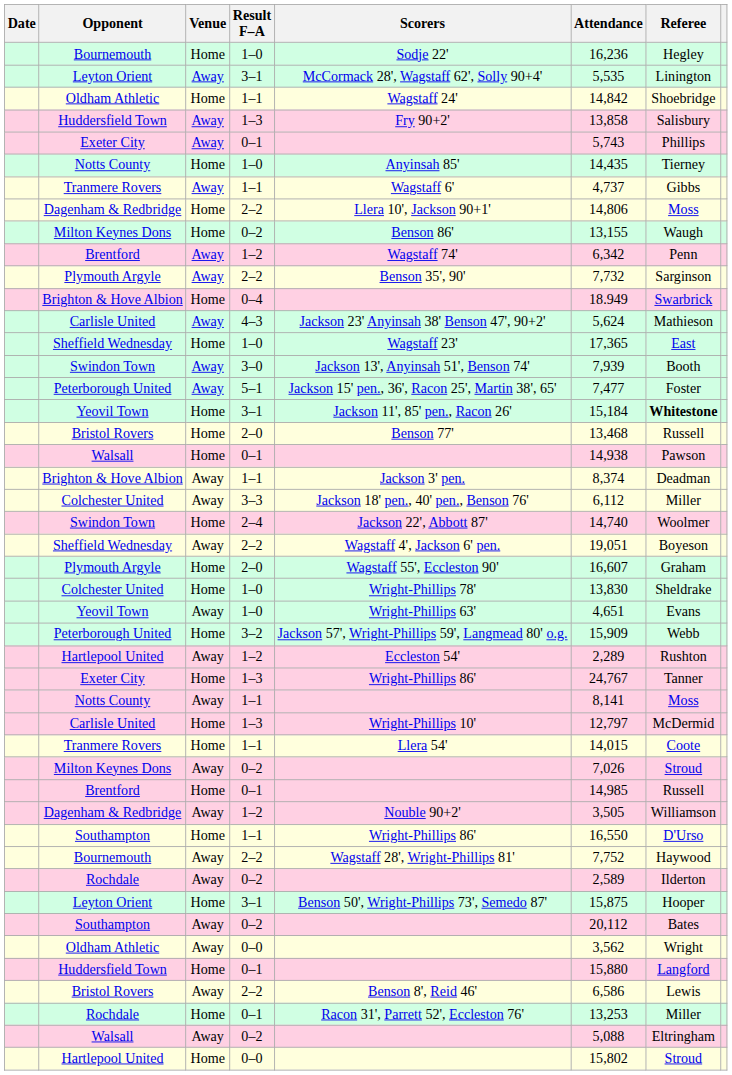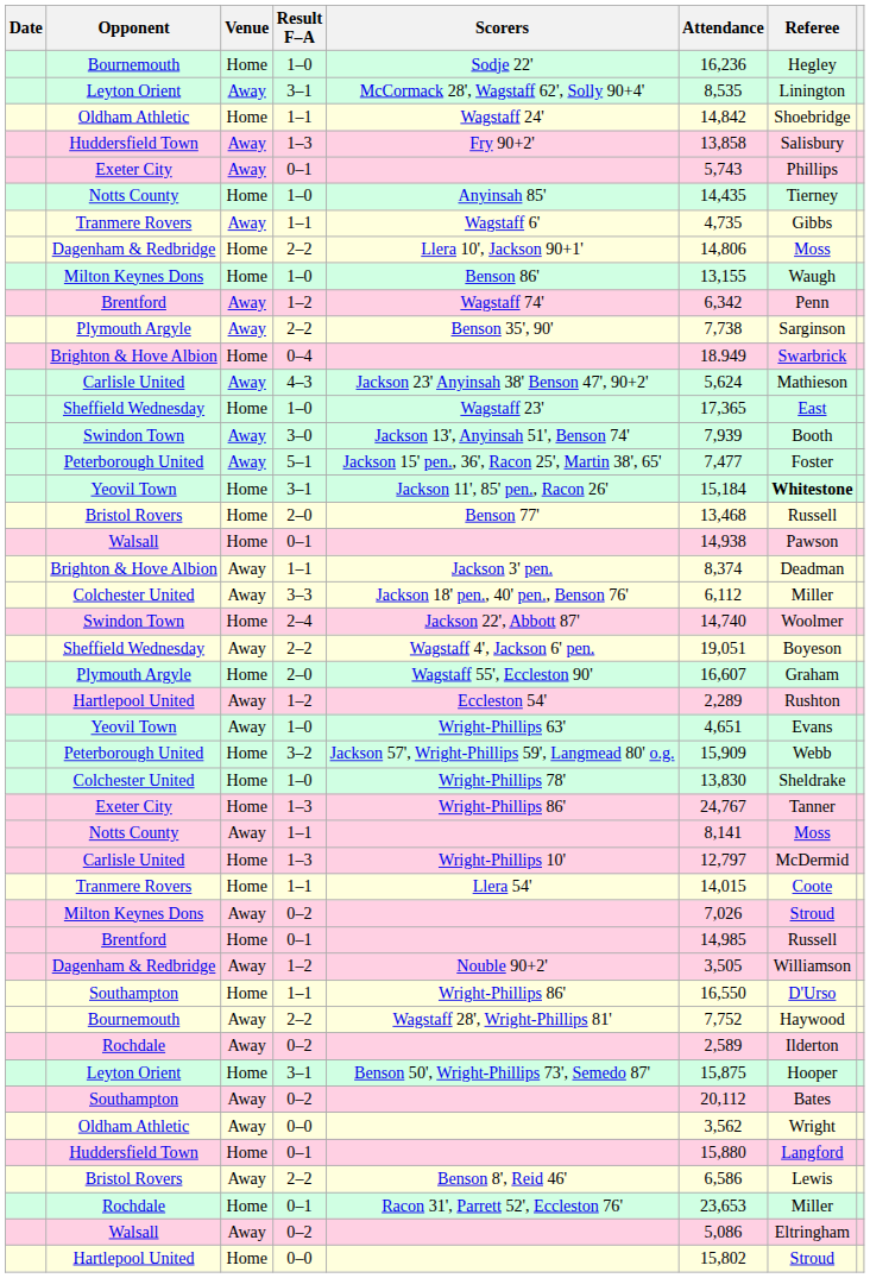Leyton Orient / Away | Attendance: 5,535 -> 8,535
Tranmere Rovers / Away | Attendance: 4,737 -> 4,735
Milton Keynes Dons / Home | Result F–A: 0–2 -> 1–0
Plymouth Argyle / Away | Attendance: 7,732 -> 7,738
rows swapped: Colchester United / Home <-> Hartlepool United / Away
Rochdale / Home | Attendance: 13,253 -> 23,653
Walsall / Away | Attendance: 5,088 -> 5,086
